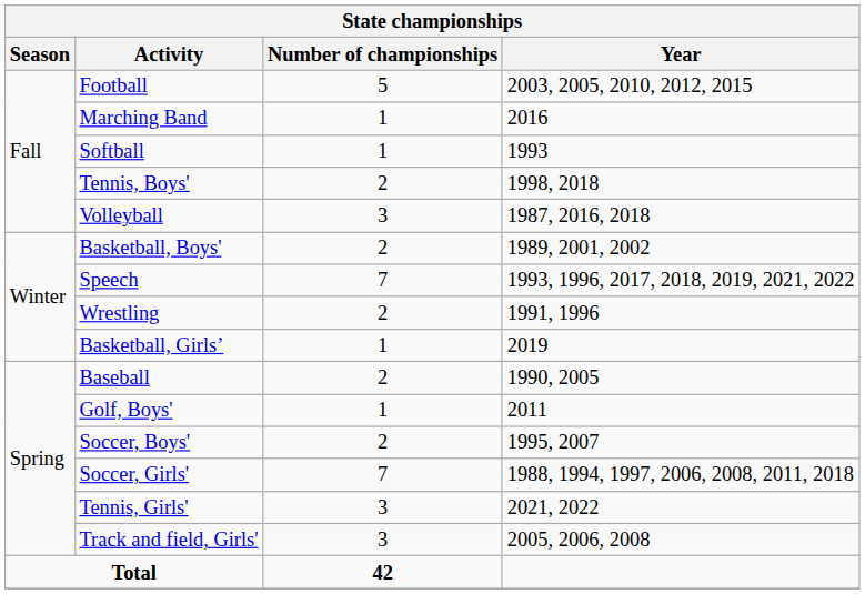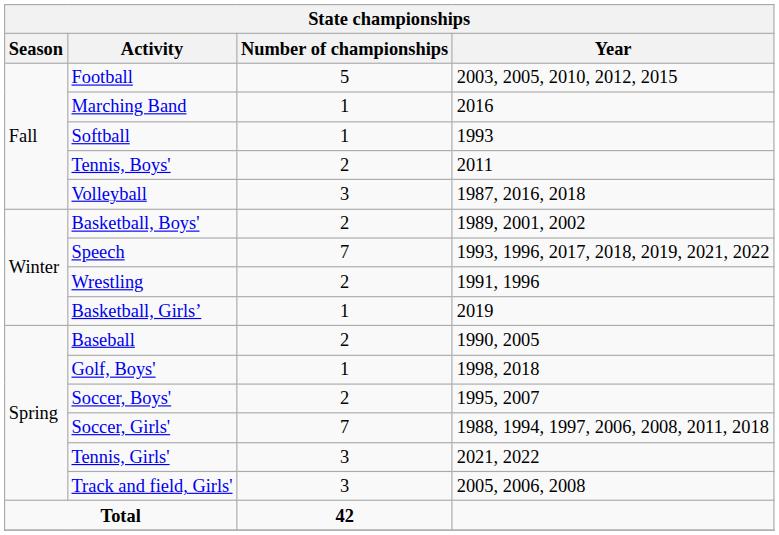Tennis, Boys' | Year: 1998, 2018 -> 2011
Golf, Boys' | Year: 2011 -> 1998, 2018
